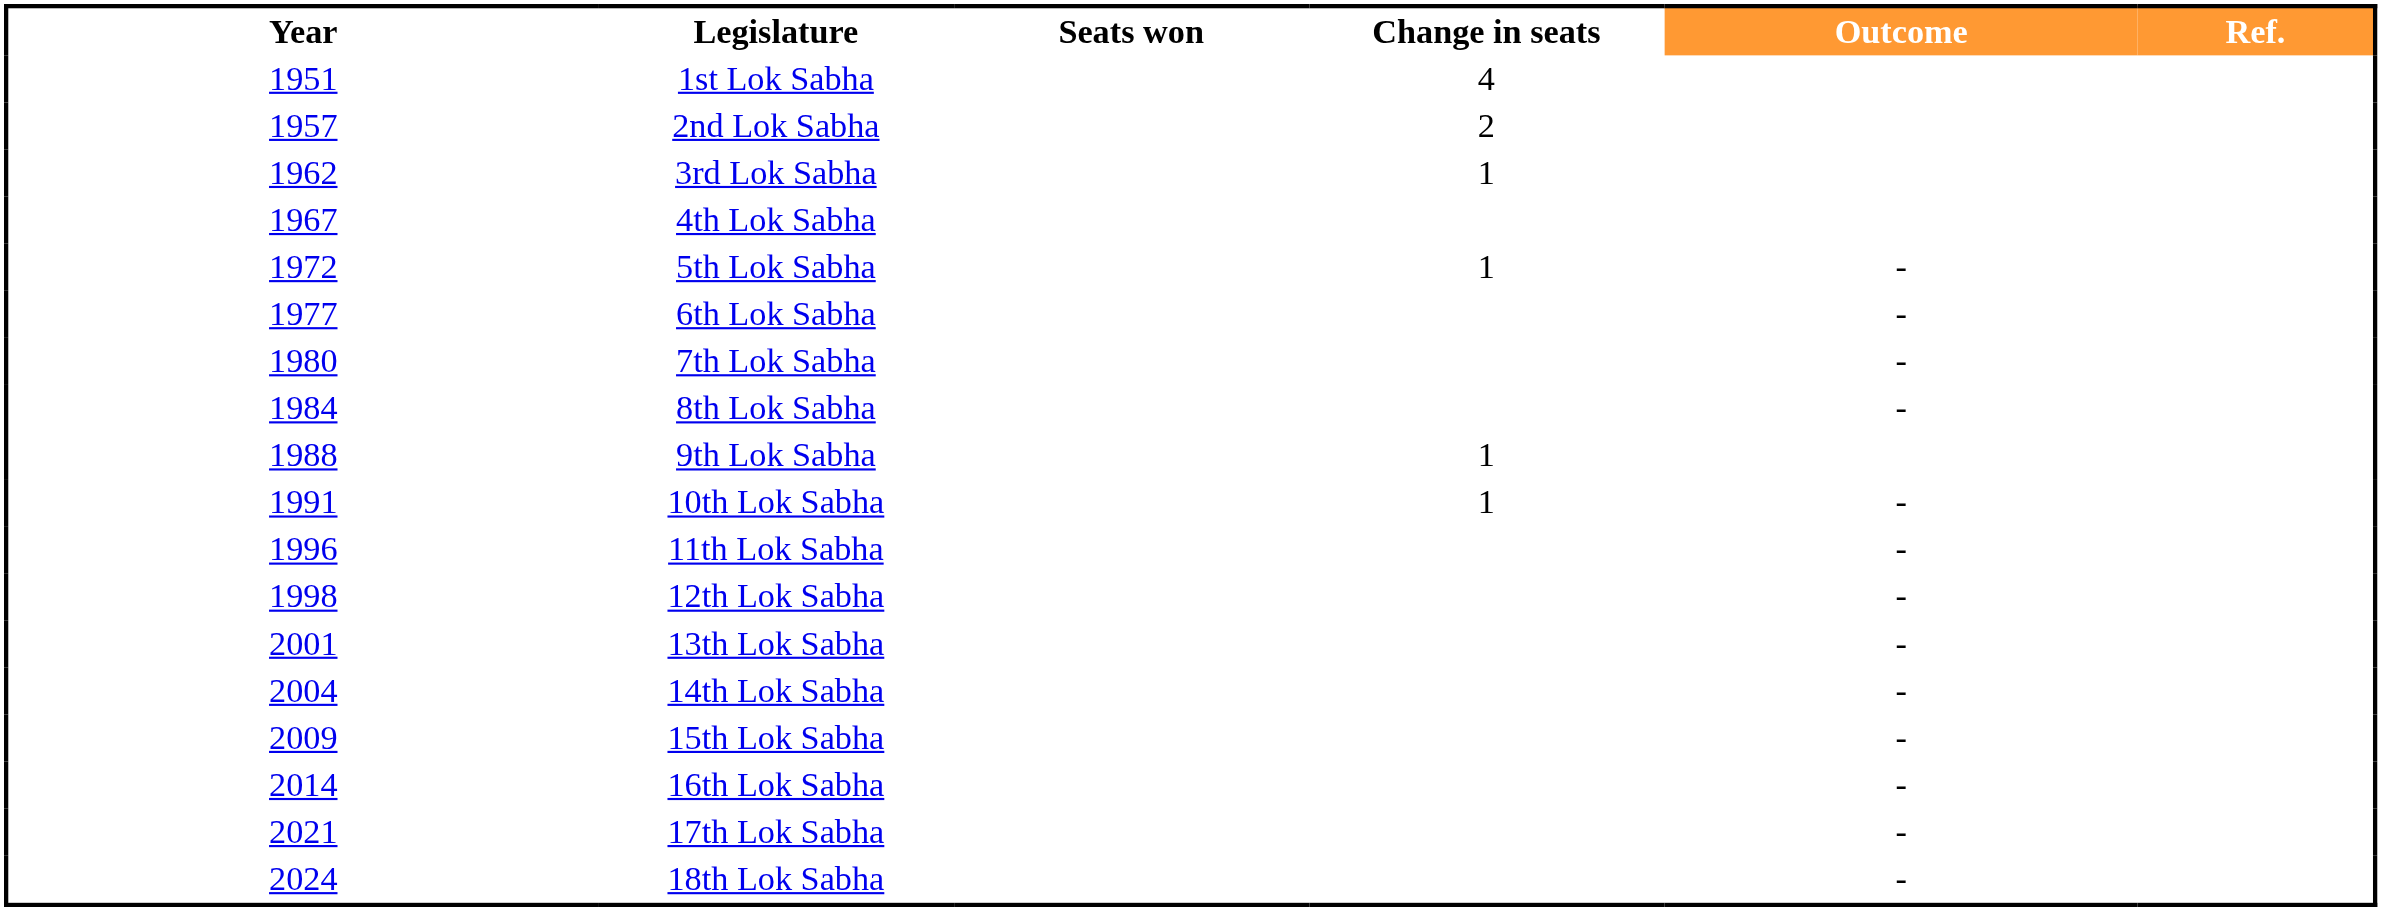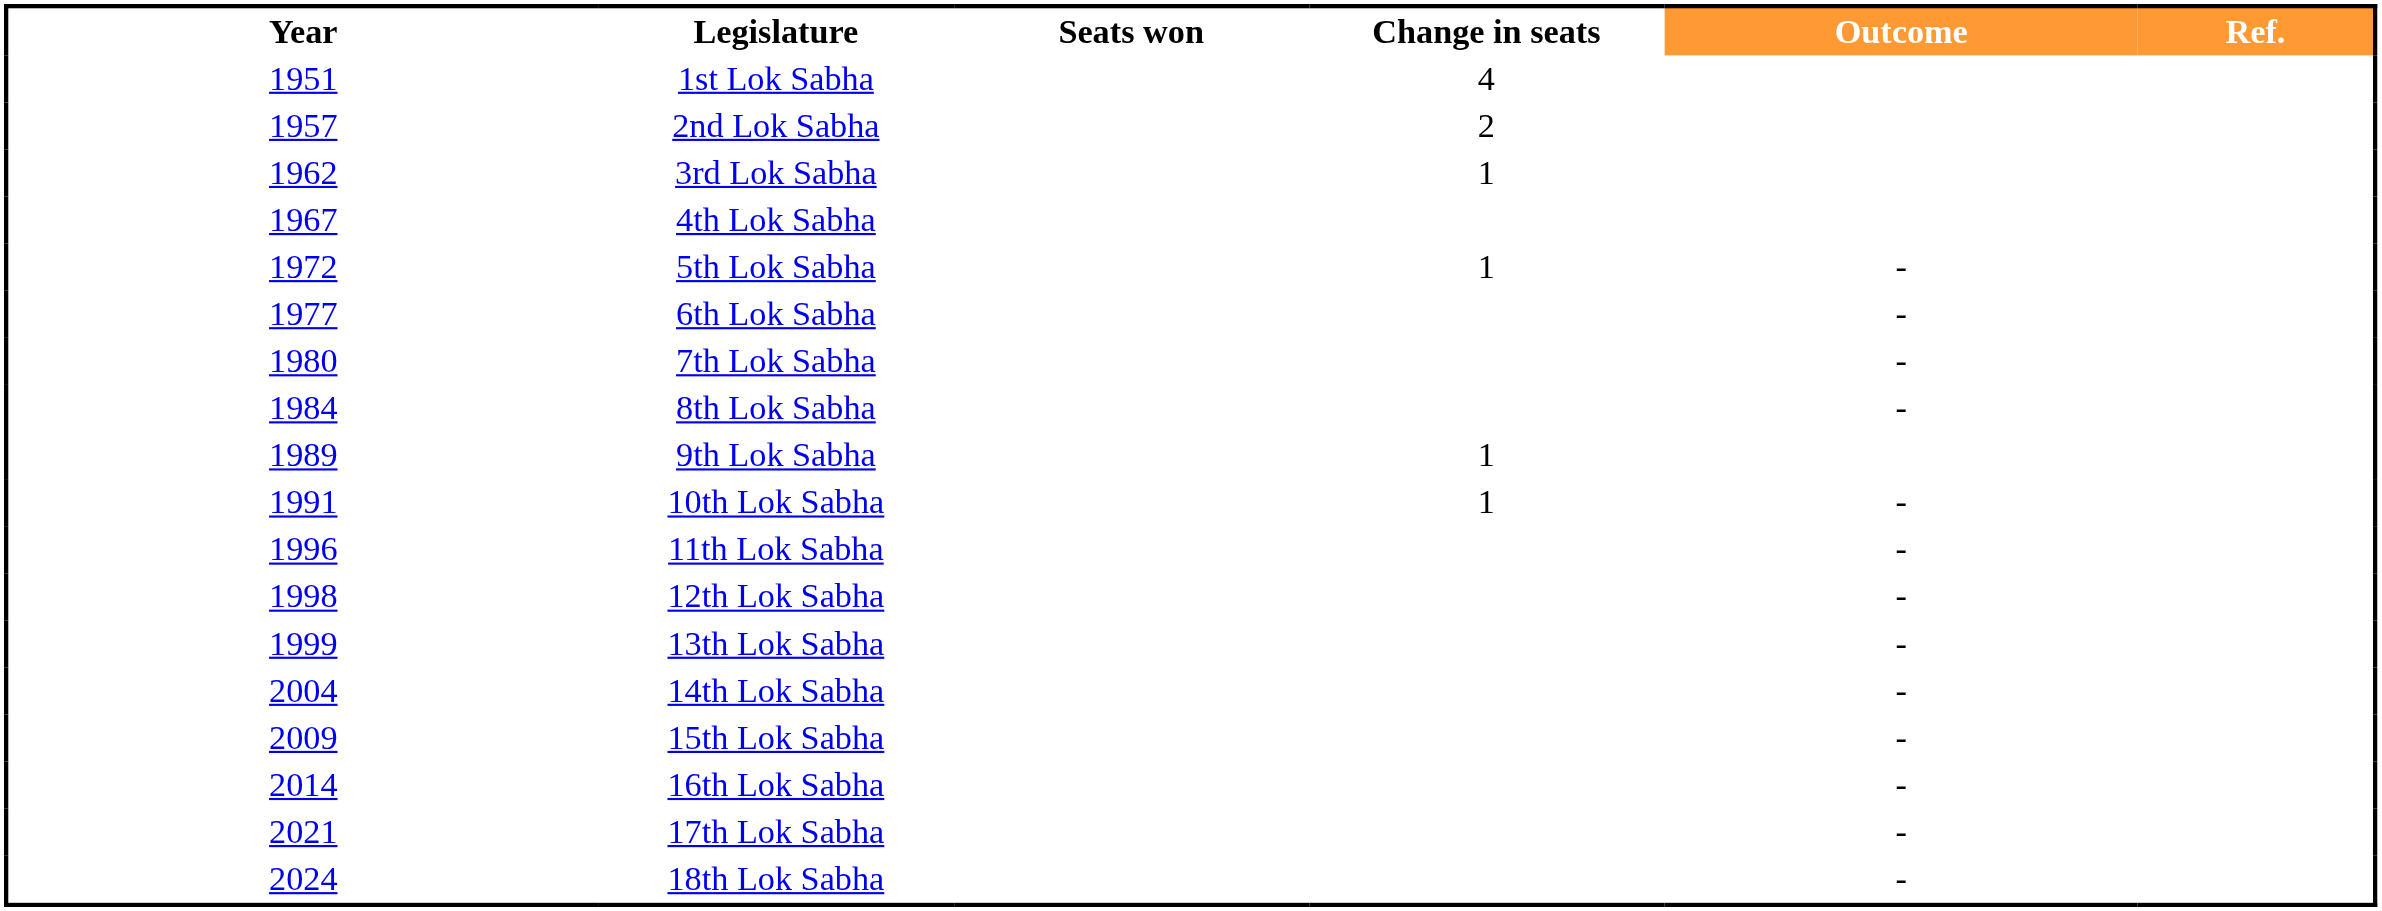9th Lok Sabha | Year: 1988 -> 1989
13th Lok Sabha | Year: 2001 -> 1999
